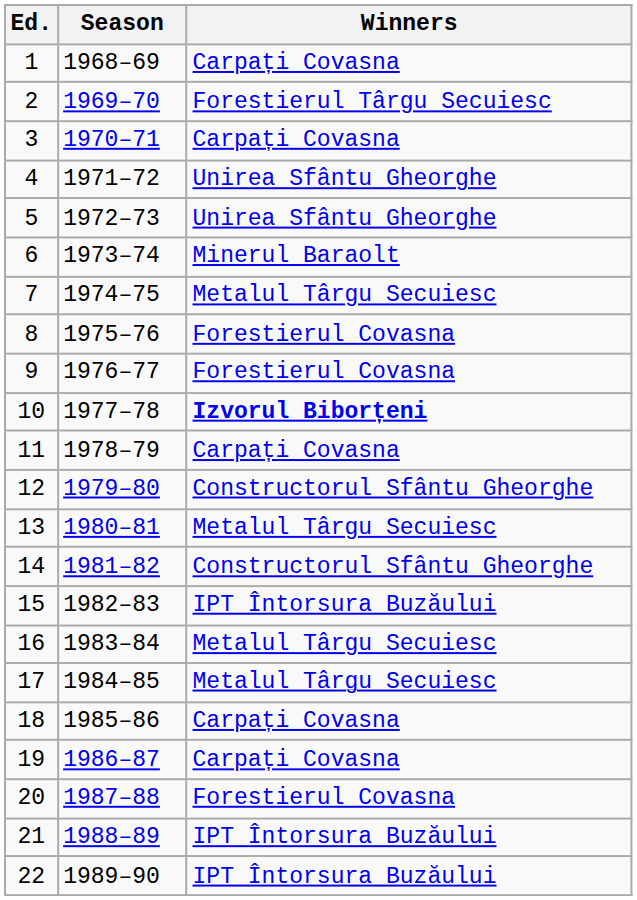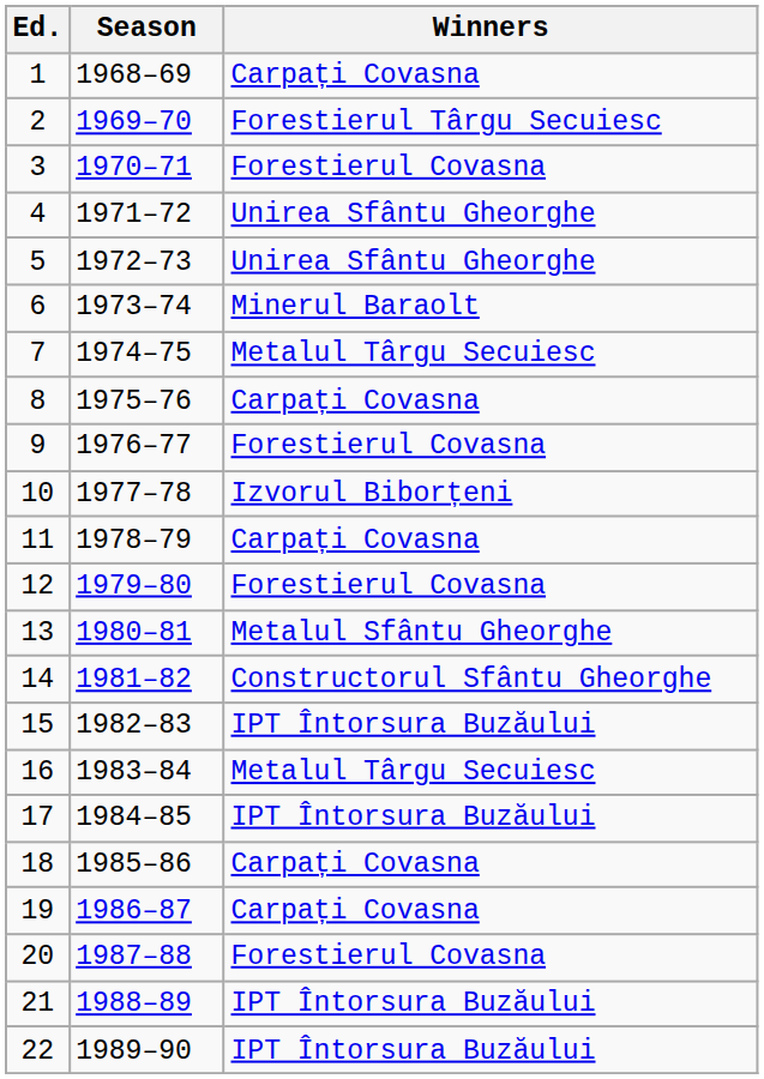3 | Winners: Carpați Covasna -> Forestierul Covasna
8 | Winners: Forestierul Covasna -> Carpați Covasna
10 | Winners: bold -> normal
12 | Winners: Constructorul Sfântu Gheorghe -> Forestierul Covasna
13 | Winners: Metalul Târgu Secuiesc -> Metalul Sfântu Gheorghe
17 | Winners: Metalul Târgu Secuiesc -> IPT Întorsura Buzăului
